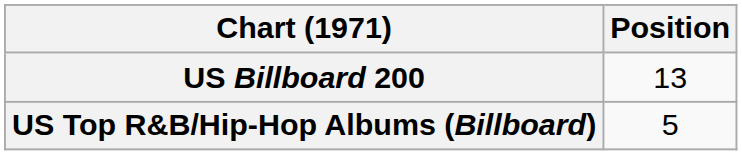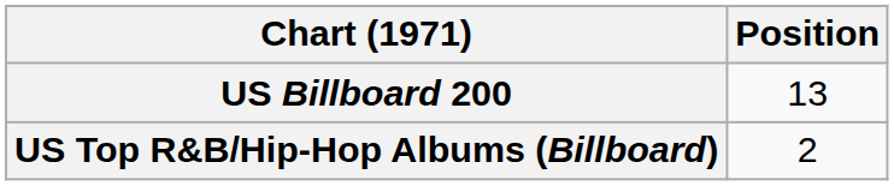US Top R&B/Hip-Hop Albums (Billboard) | Position: 5 -> 2
